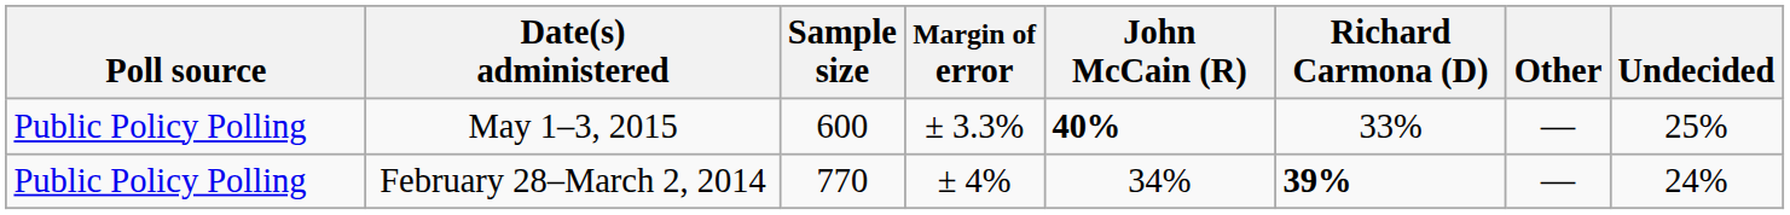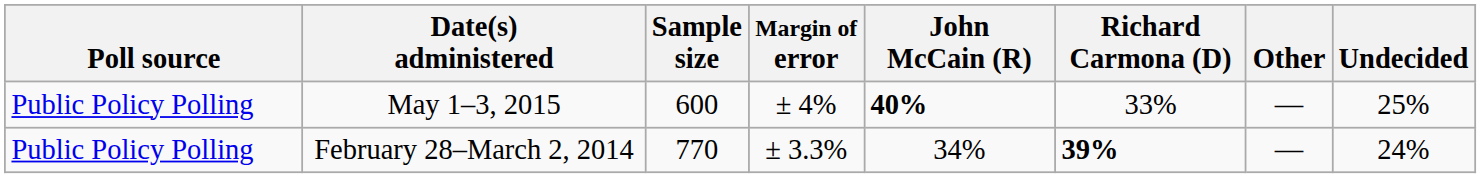May 1–3, 2015 | Margin of error: ± 3.3% -> ± 4%
February 28–March 2, 2014 | Margin of error: ± 4% -> ± 3.3%
